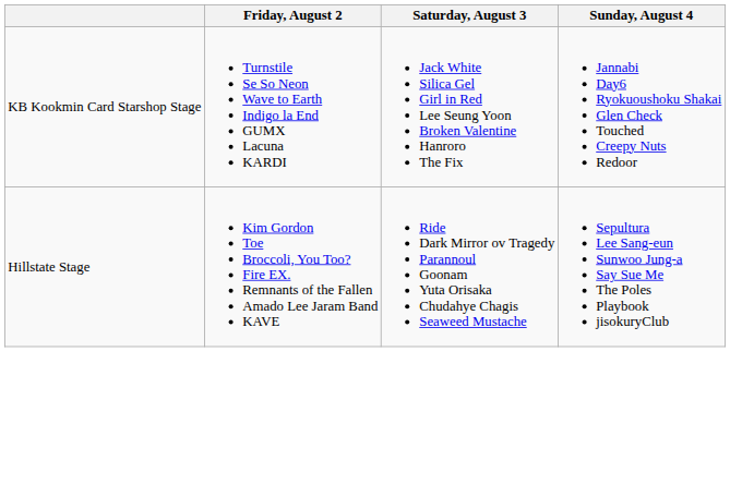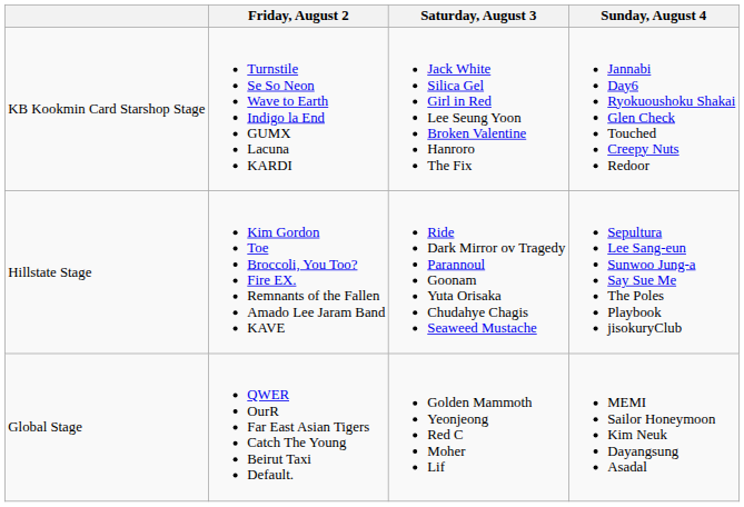+ row: Global Stage | QWER OurR Far East Asian Tigers Catch The Young Beirut Taxi Default. | Golden Mammoth Yeonjeong Red C Moher Lif | MEMI Sailor Honeymoon Kim Neuk Dayangsung Asadal
